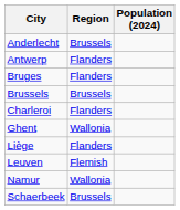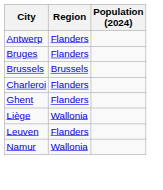- row: Anderlecht | Brussels
Ghent | Region: Wallonia -> Flanders
Liège | Region: Flanders -> Wallonia
Leuven | Region: Flemish -> Flanders
- row: Schaerbeek | Brussels
